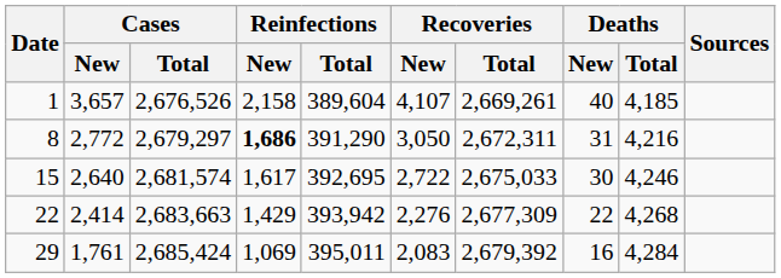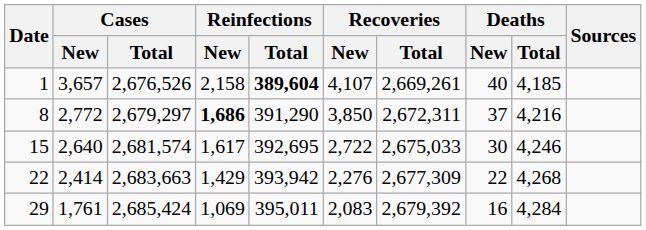1 | Reinfections / Total: normal -> bold
8 | Recoveries / New: 3,050 -> 3,850
8 | Deaths / New: 31 -> 37
